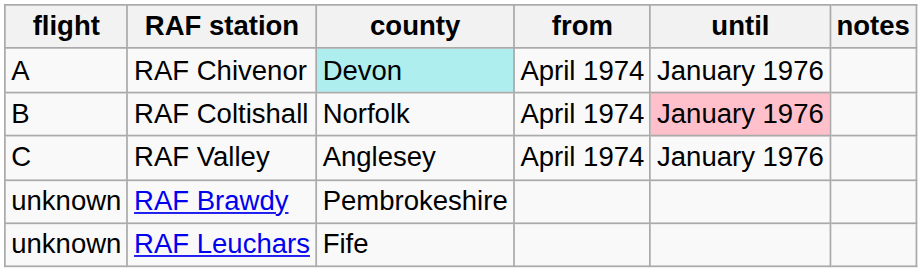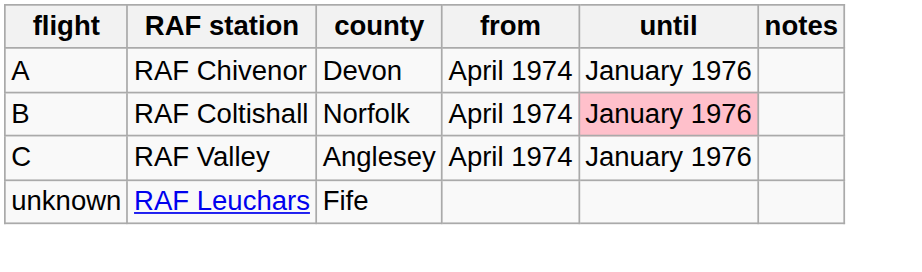RAF Chivenor | county: paleturquoise background -> no background
- row: unknown | RAF Brawdy | Pembrokeshire
